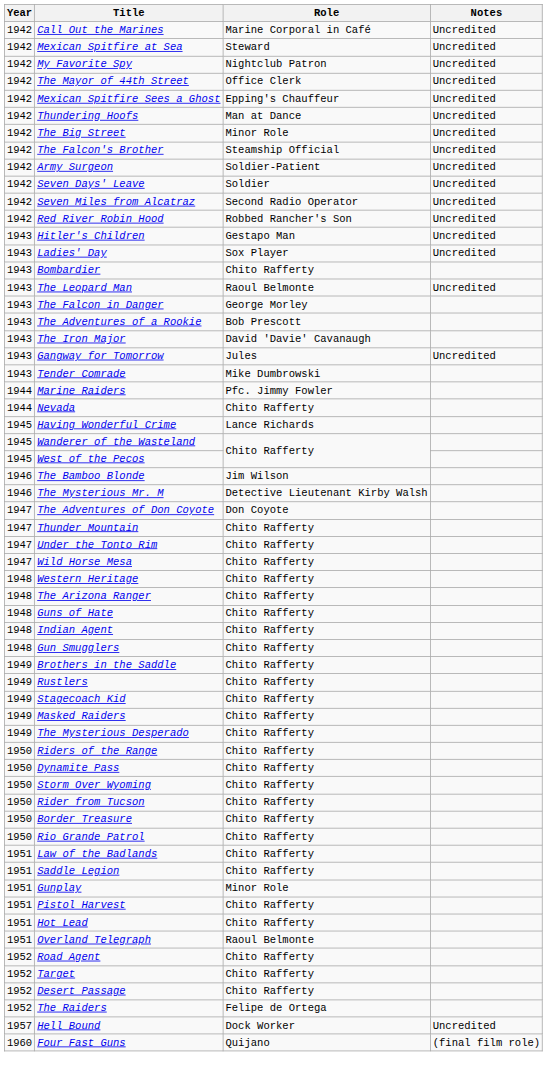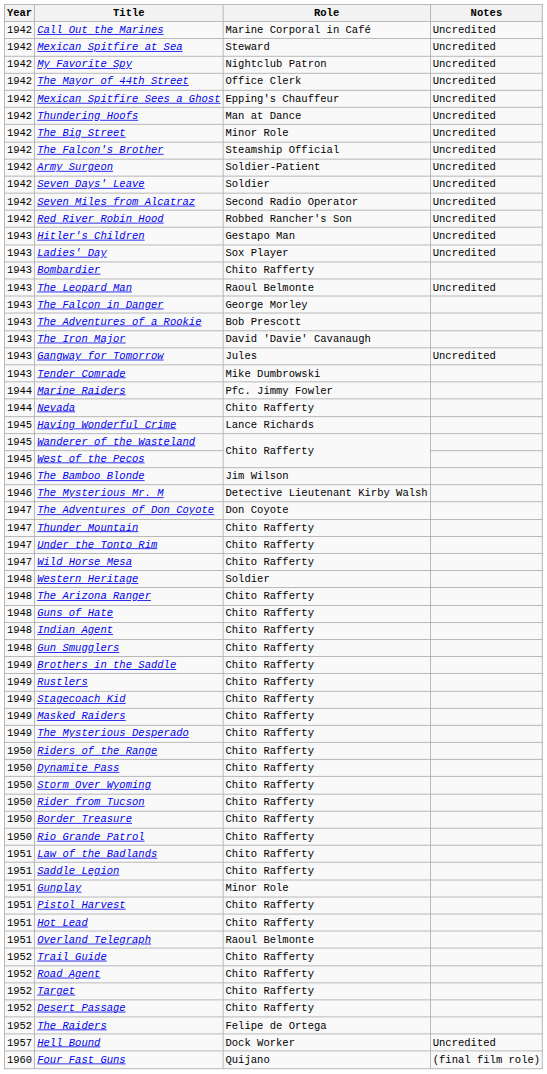Western Heritage | Role: Chito Rafferty -> Soldier
+ row: 1952 | Trail Guide | Chito Rafferty
